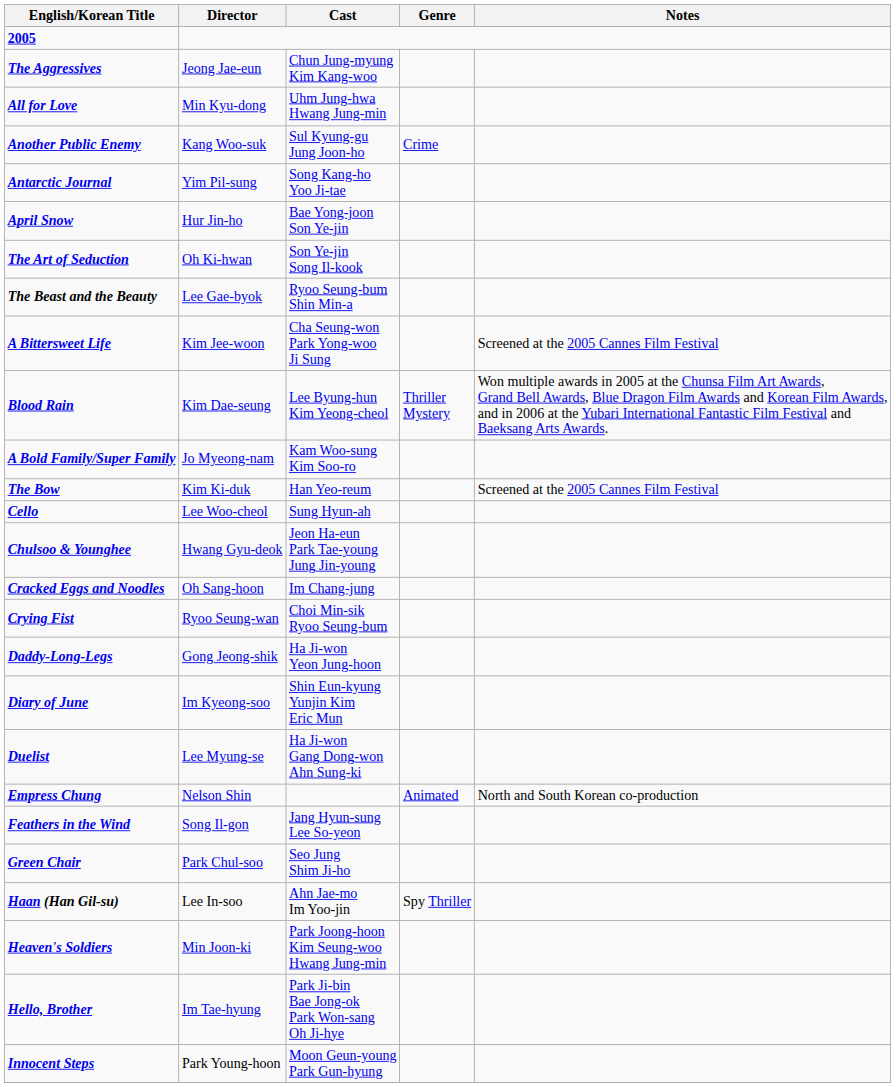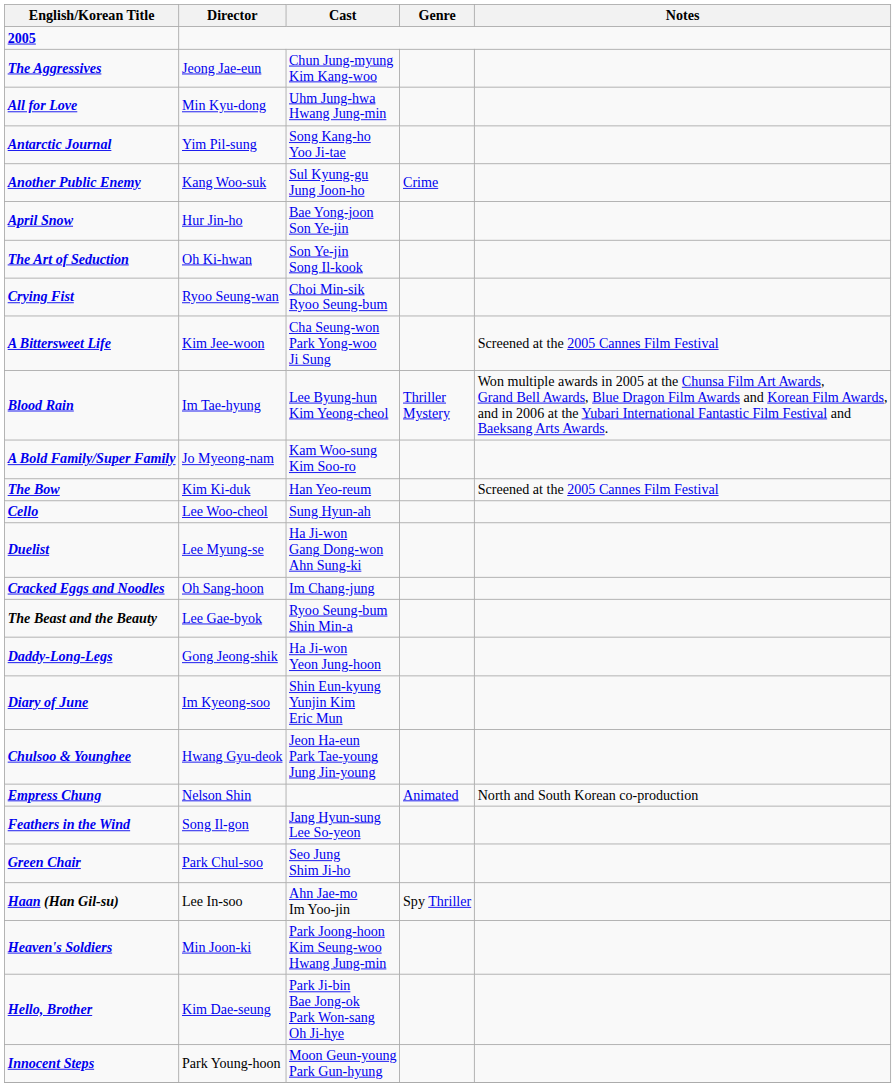rows swapped: Another Public Enemy <-> Antarctic Journal
rows swapped: The Beast and the Beauty <-> Crying Fist
Blood Rain | Director: Kim Dae-seung -> Im Tae-hyung
rows swapped: Chulsoo & Younghee <-> Duelist
Hello, Brother | Director: Im Tae-hyung -> Kim Dae-seung
